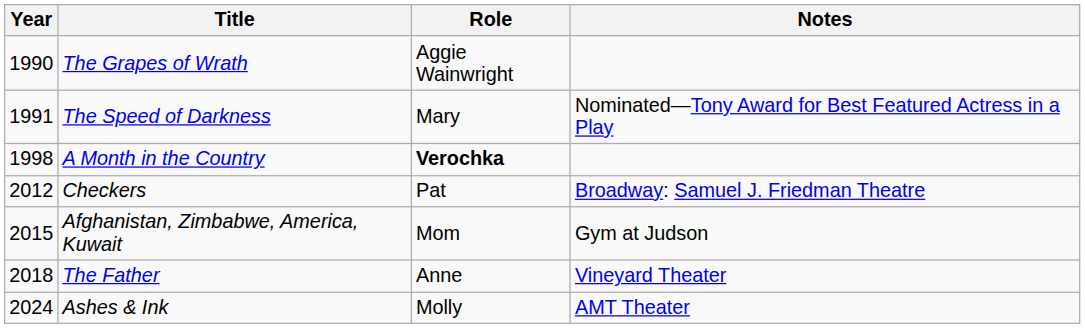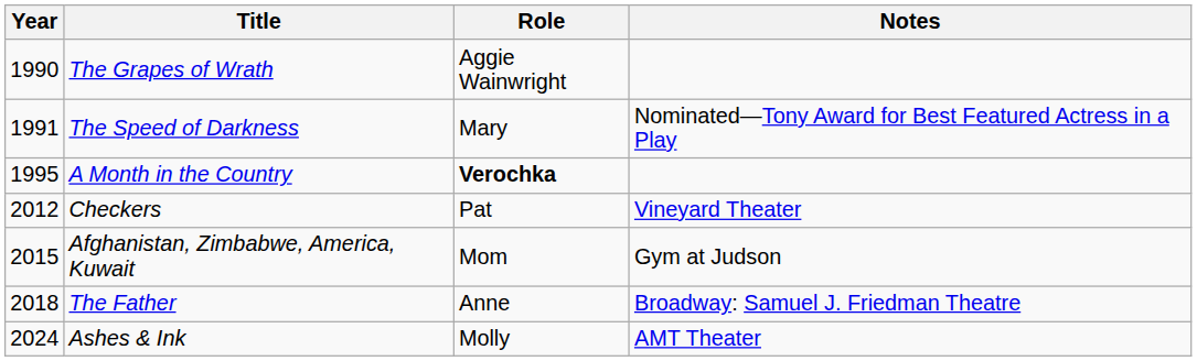A Month in the Country | Year: 1998 -> 1995
Checkers | Notes: Broadway: Samuel J. Friedman Theatre -> Vineyard Theater
The Father | Notes: Vineyard Theater -> Broadway: Samuel J. Friedman Theatre
